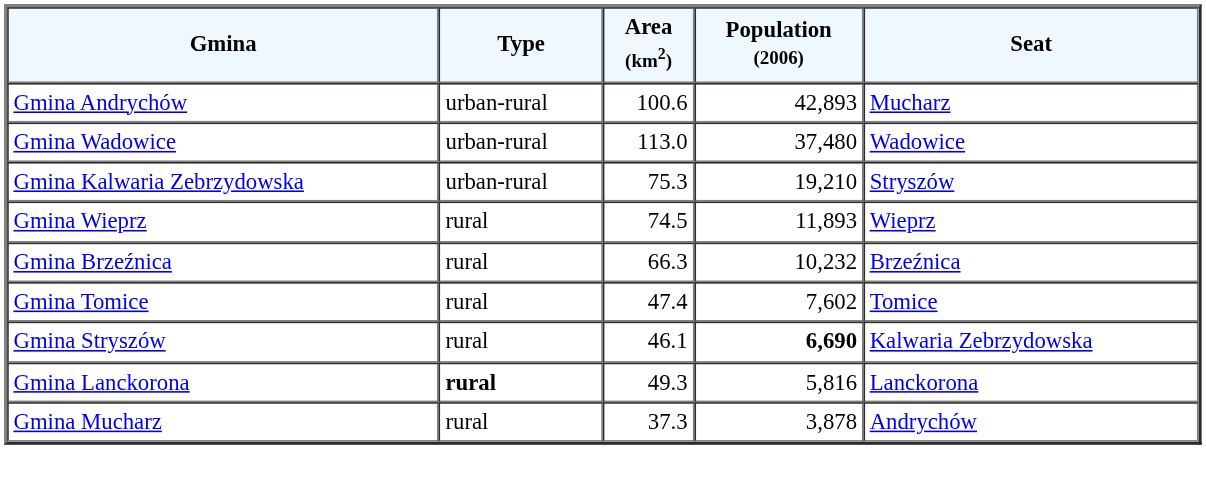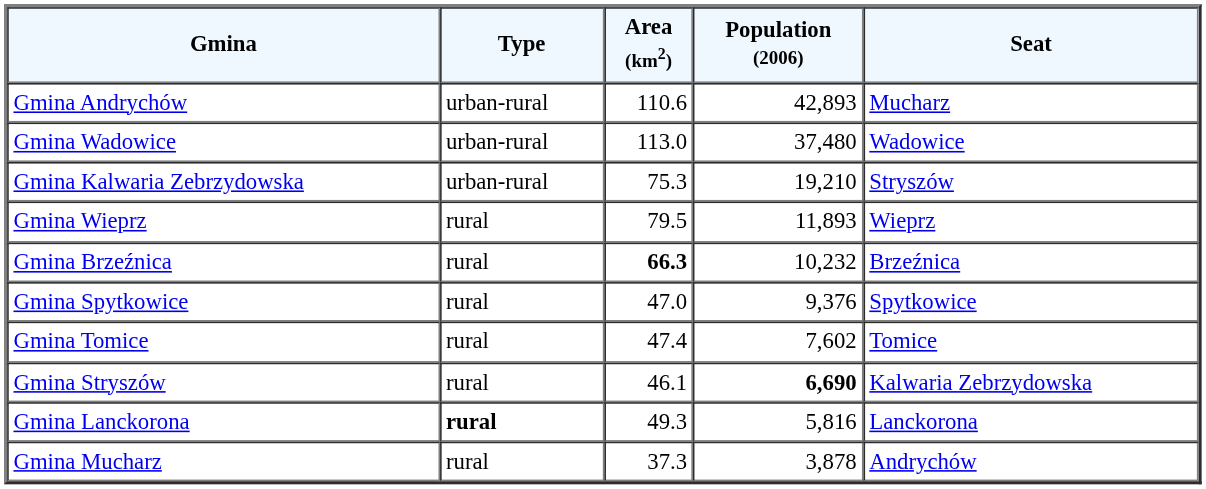Gmina Andrychów | Area (km2): 100.6 -> 110.6
Gmina Wieprz | Area (km2): 74.5 -> 79.5
Gmina Brzeźnica | Area (km2): normal -> bold
+ row: Gmina Spytkowice | rural | 47.0 | 9,376 | Spytkowice
